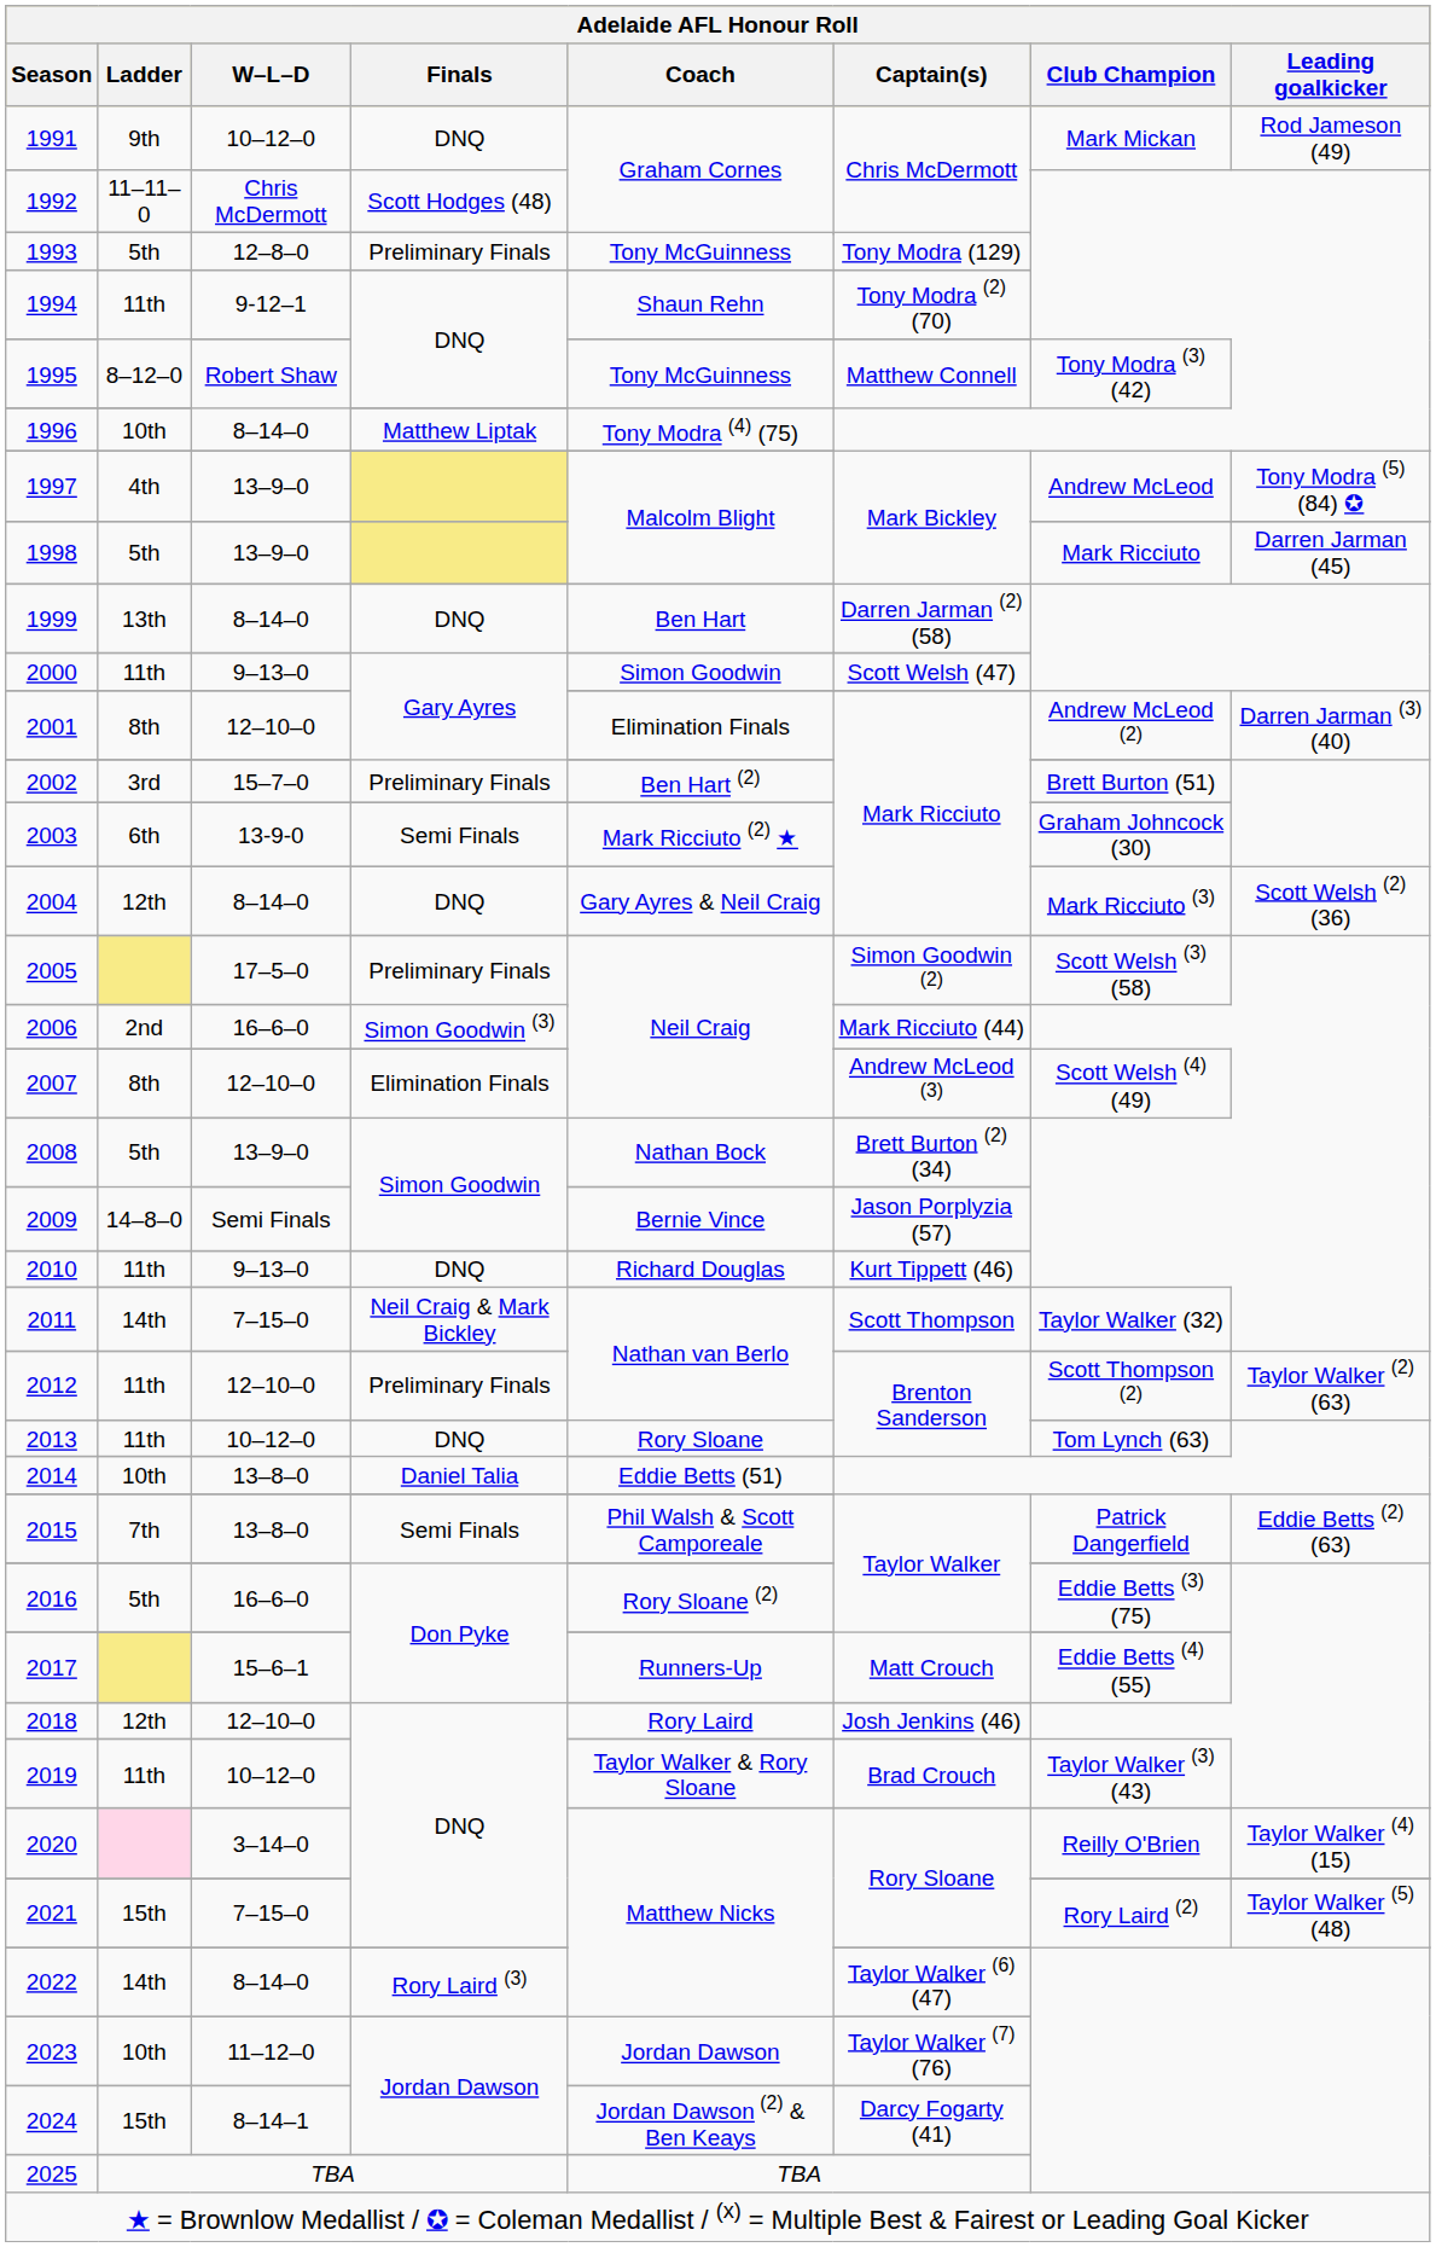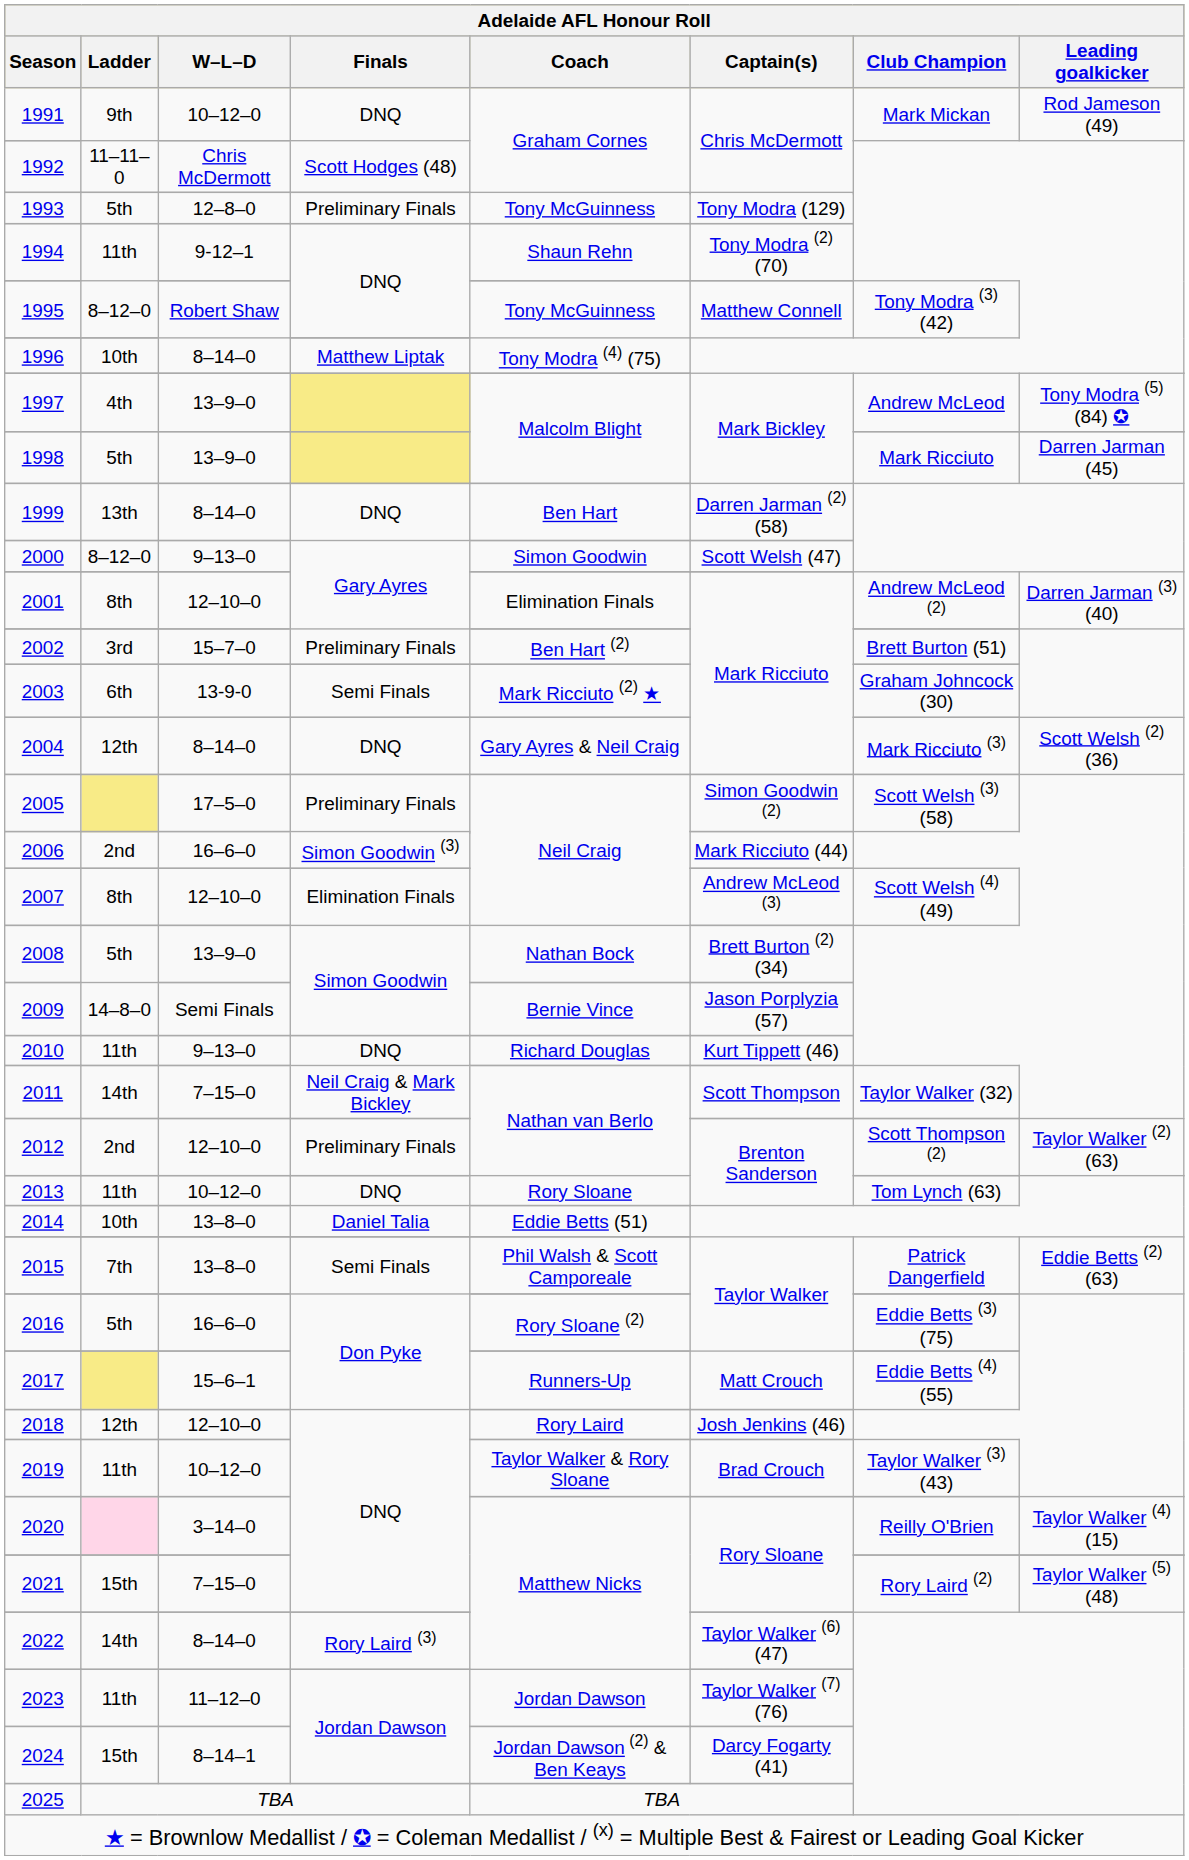2000 | Ladder: 11th -> 8–12–0
2012 | Ladder: 11th -> 2nd
2023 | Ladder: 10th -> 11th
